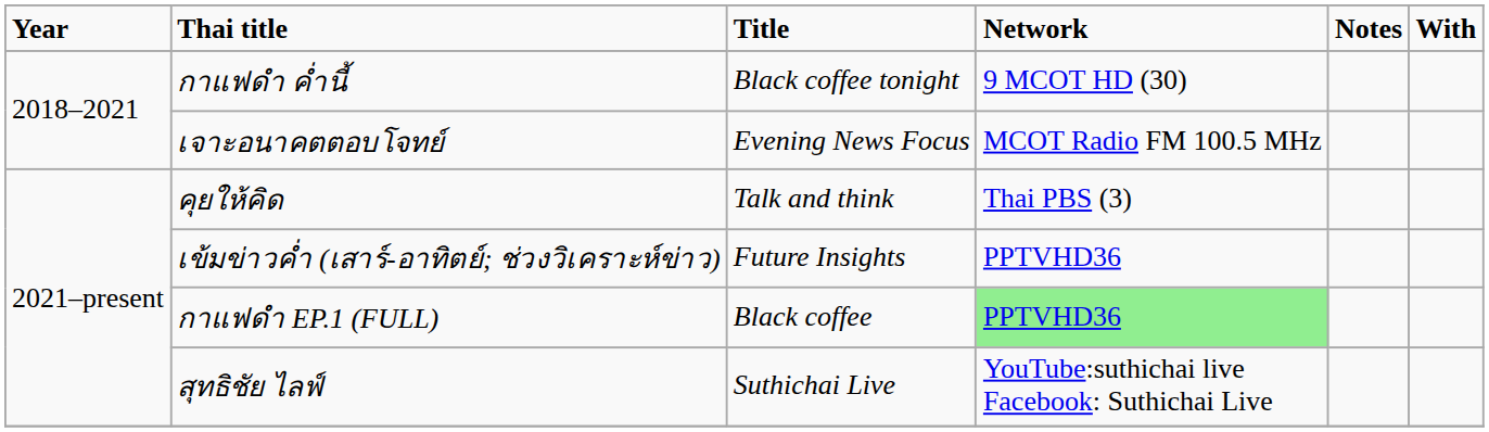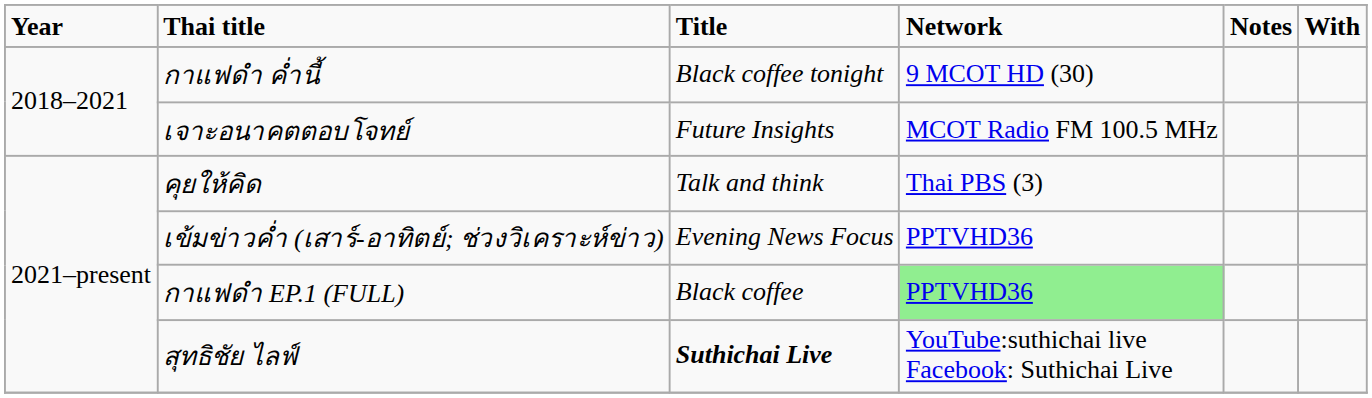เจาะอนาคตตอบโจทย์ | Title: Evening News Focus -> Future Insights
เข้มข่าวค่ำ (เสาร์-อาทิตย์; ช่วงวิเคราะห์ข่าว) | Title: Future Insights -> Evening News Focus
สุทธิชัย ไลฟ์ | Title: normal -> bold
